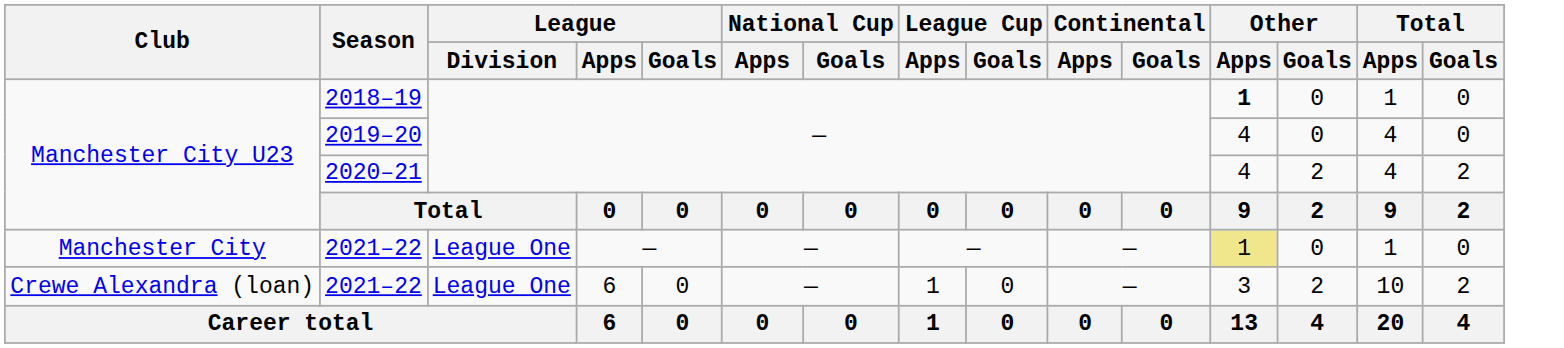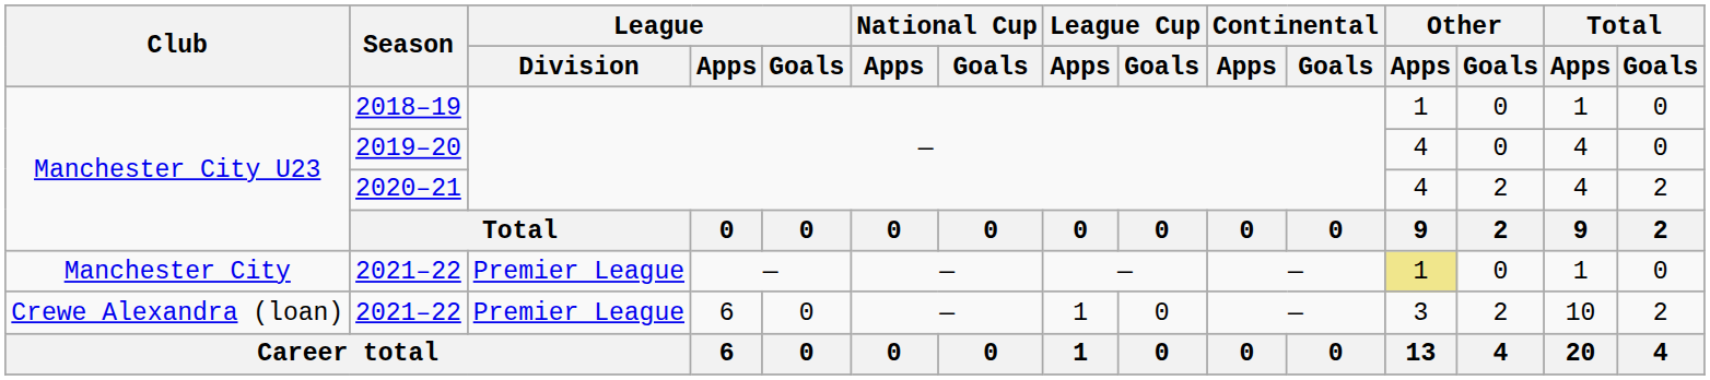2018–19 | Other / Apps: bold -> normal
Manchester City / 2021–22 | League / Division: League One -> Premier League
Crewe Alexandra (loan) / 2021–22 | League / Division: League One -> Premier League
